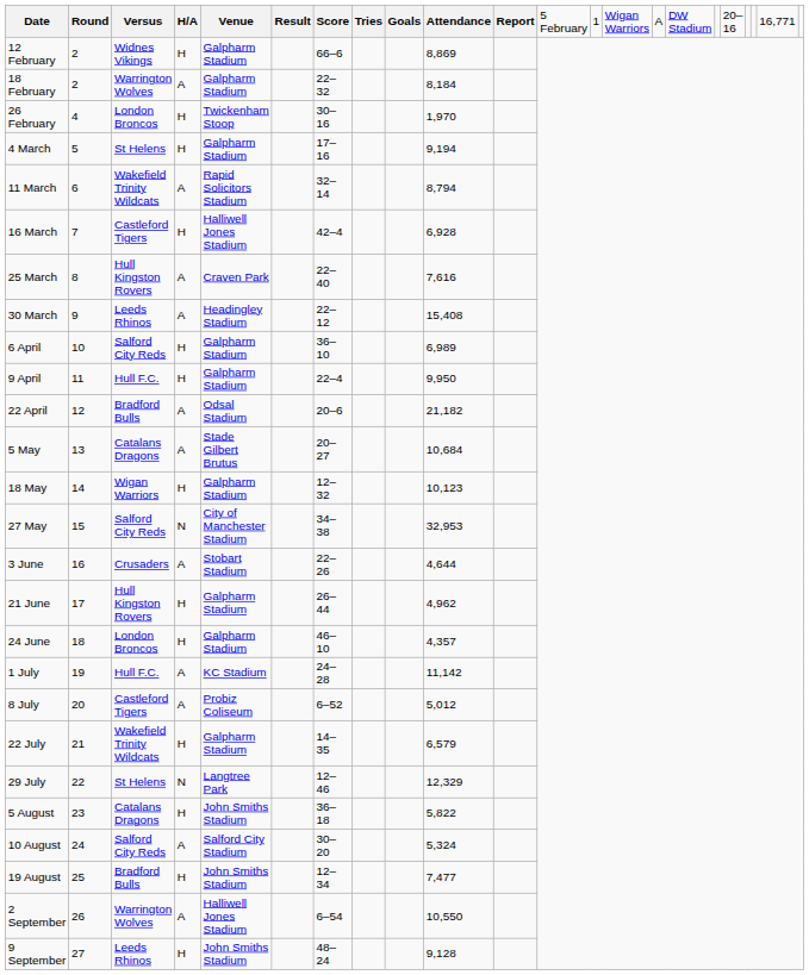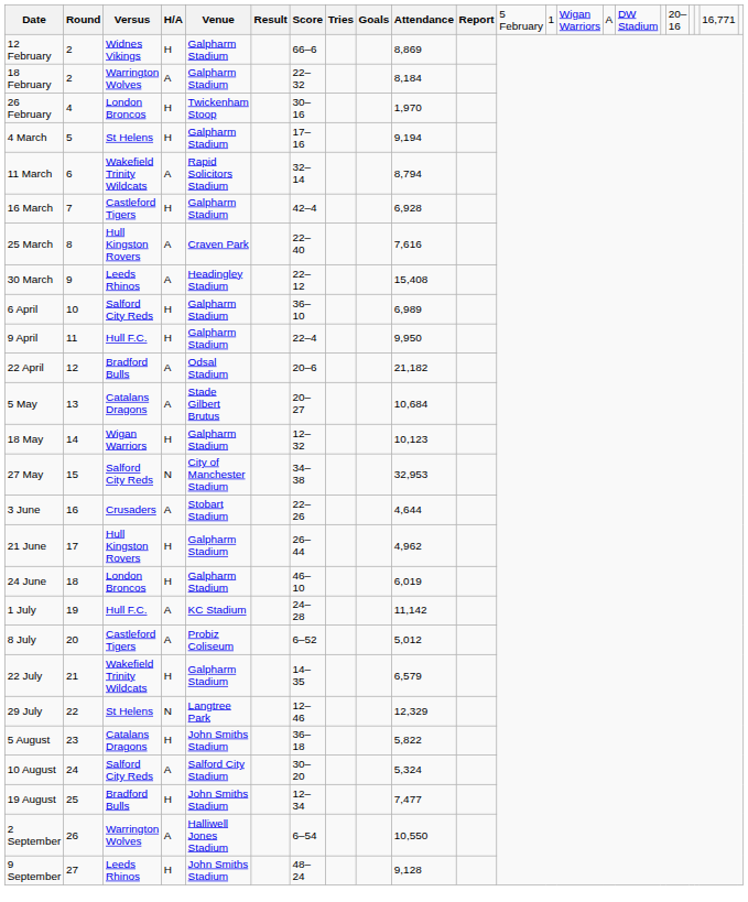16 March | column 5: Halliwell Jones Stadium -> Galpharm Stadium
24 June | column 10: 4,357 -> 6,019
